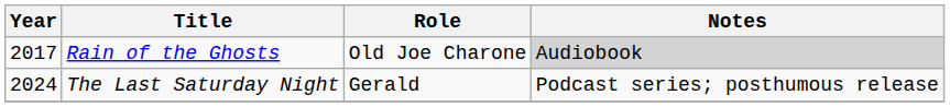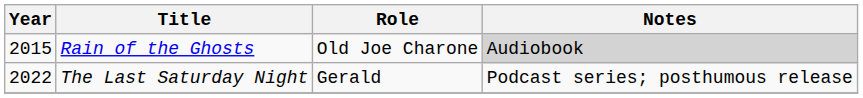Rain of the Ghosts | Year: 2017 -> 2015
The Last Saturday Night | Year: 2024 -> 2022
